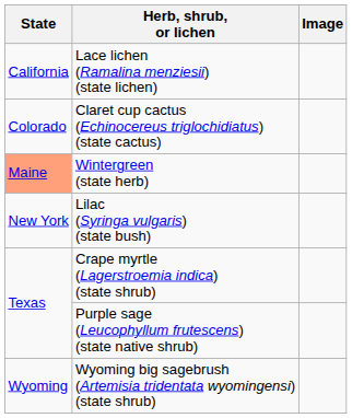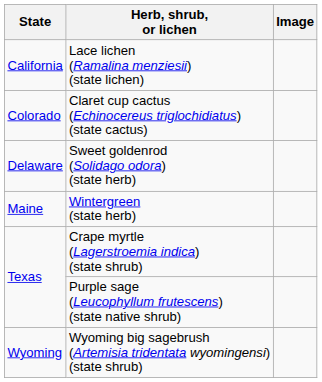+ row: Delaware | Sweet goldenrod (Solidago odora) (state herb)
Wintergreen (state herb) | State: lightsalmon background -> no background
- row: New York | Lilac (Syringa vulgaris) (state bush)
